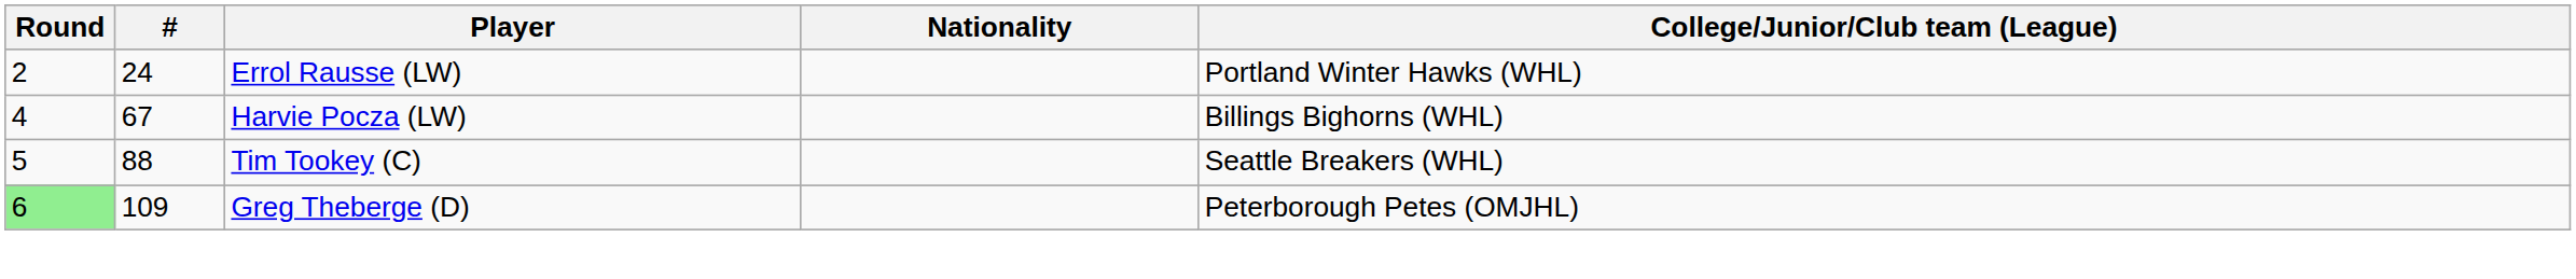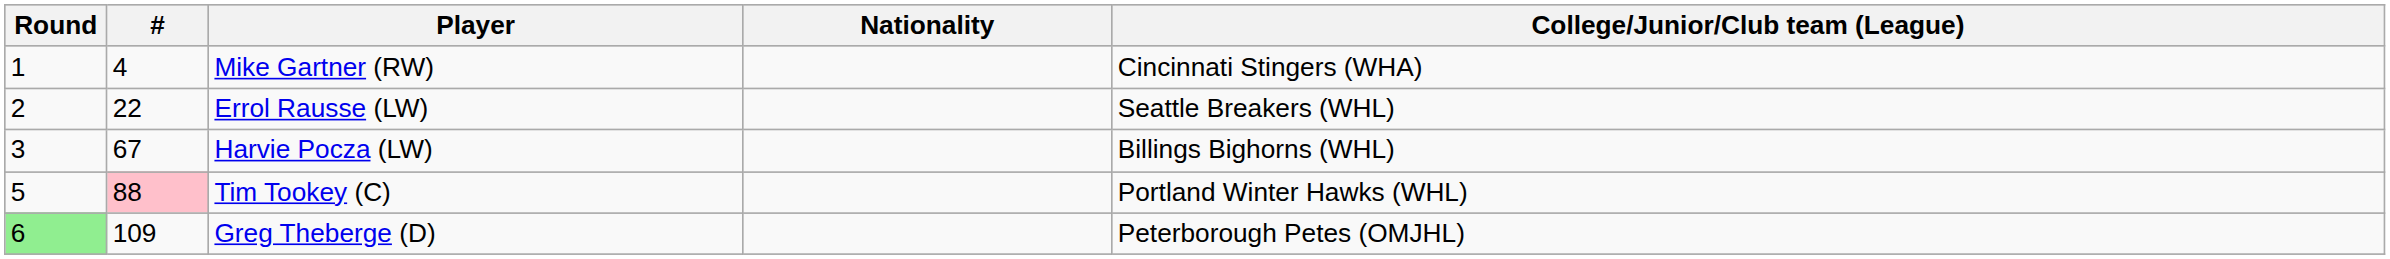+ row: 1 | 4 | Mike Gartner (RW) | Cincinnati Stingers (WHA)
Errol Rausse (LW) | #: 24 -> 22
Errol Rausse (LW) | College/Junior/Club team (League): Portland Winter Hawks (WHL) -> Seattle Breakers (WHL)
Harvie Pocza (LW) | Round: 4 -> 3
Tim Tookey (C) | #: no background -> pink background
Tim Tookey (C) | College/Junior/Club team (League): Seattle Breakers (WHL) -> Portland Winter Hawks (WHL)
